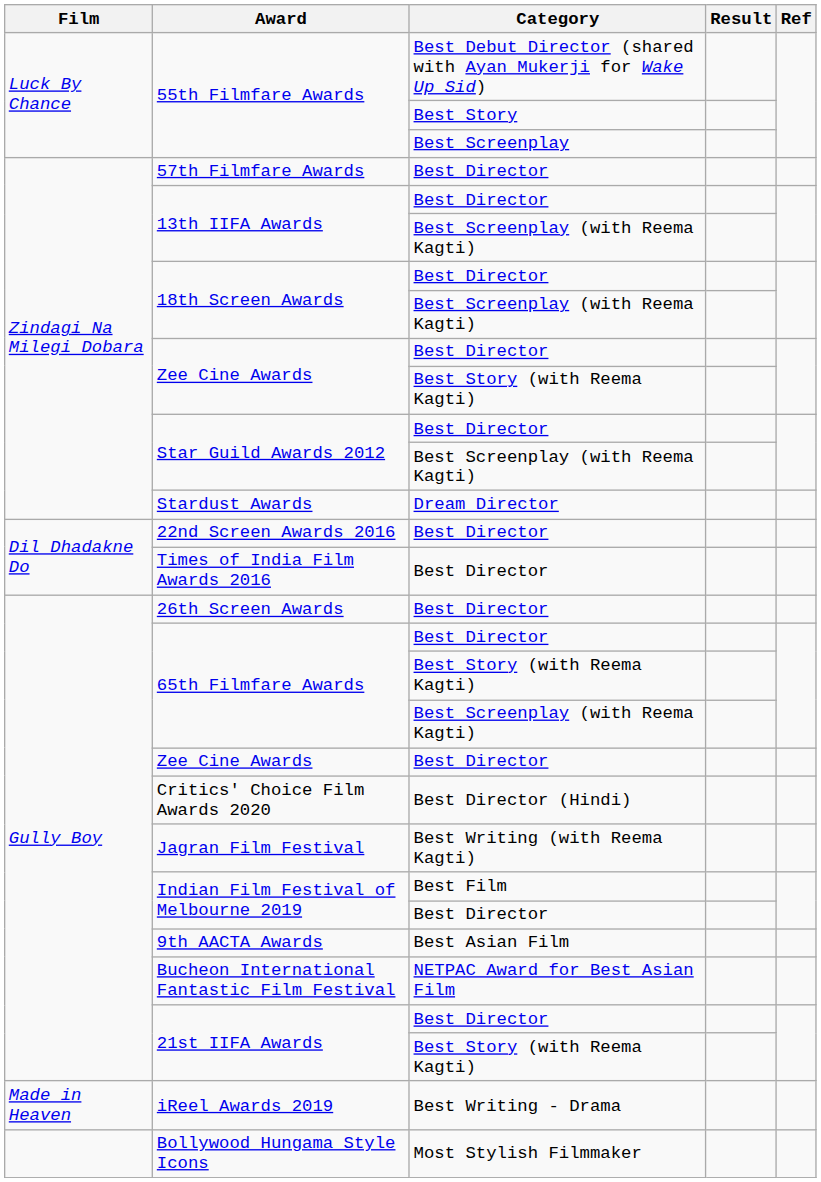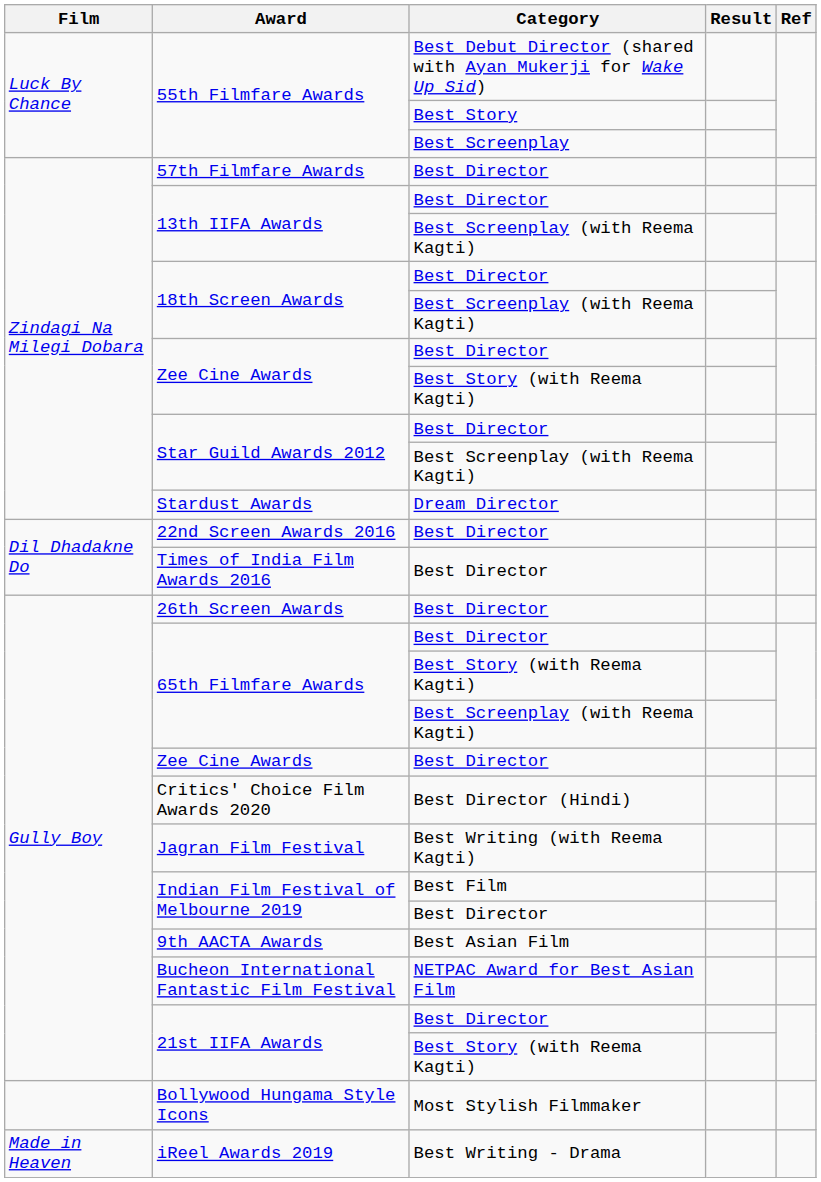rows swapped: iReel Awards 2019 <-> Bollywood Hungama Style Icons
